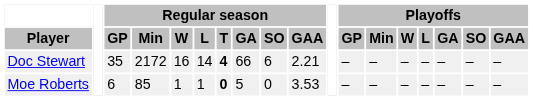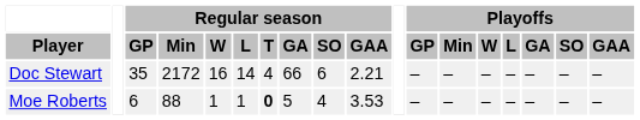Doc Stewart | Regular season / T: bold -> normal
Moe Roberts | Regular season / Min: 85 -> 88
Moe Roberts | Regular season / SO: 0 -> 4
